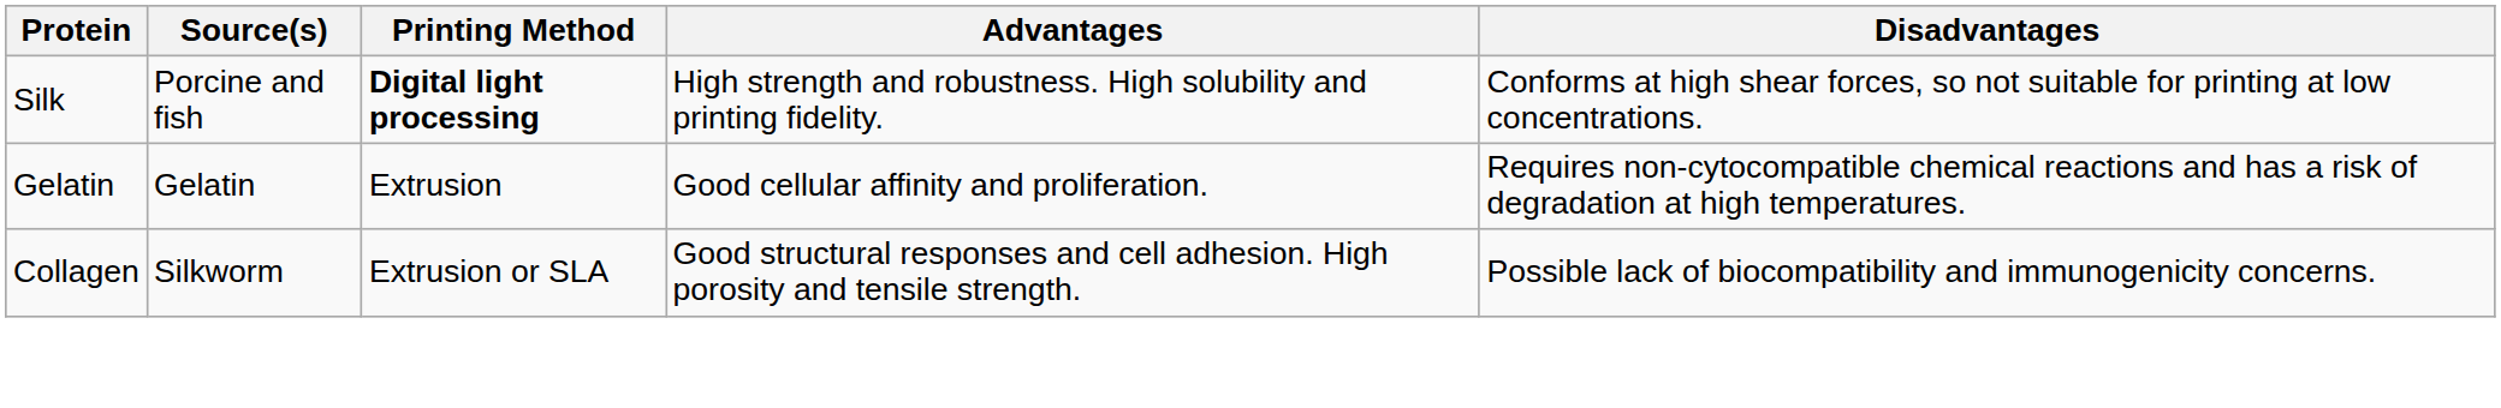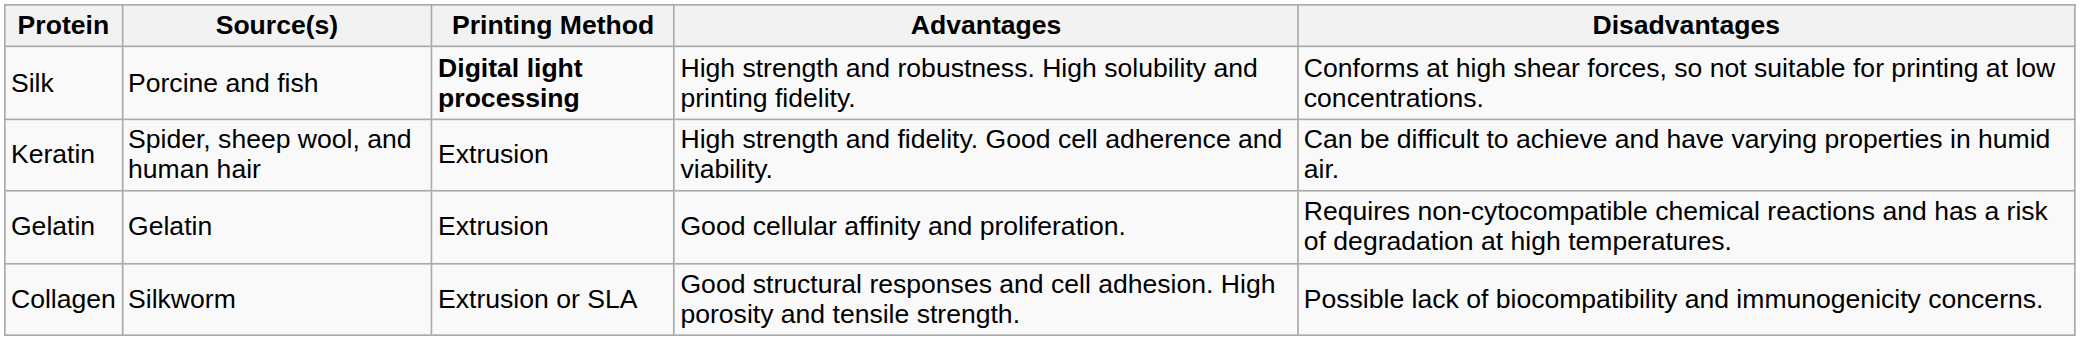+ row: Keratin | Spider, sheep wool, and human hair | Extrusion | High strength and fidelity. Good cell adherence and viability. | Can be difficult to achieve and have varying properties in humid air.
